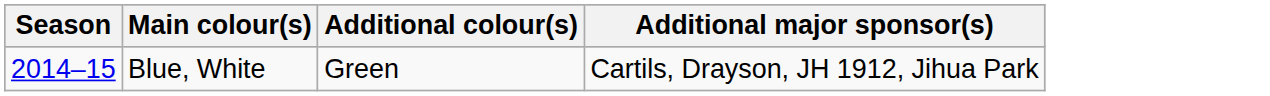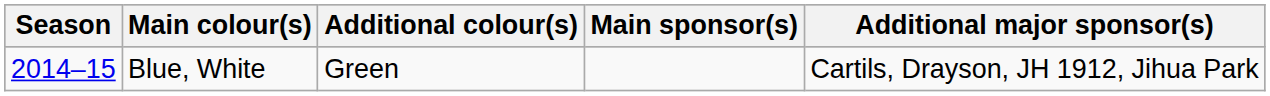+ column: Main sponsor(s)
